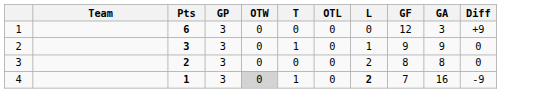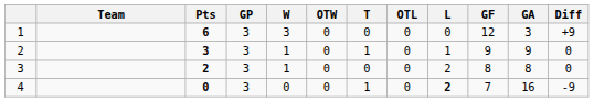+ column: W | 3 | 1 | 1 | 0
4 | Pts: 1 -> 0
4 | OTW: lightgrey background -> no background
